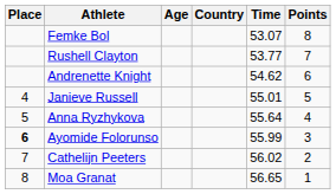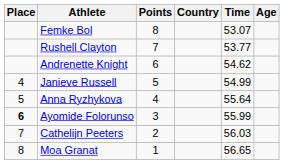columns swapped: Age <-> Points
Janieve Russell | Time: 55.01 -> 54.99
Cathelijn Peeters | Time: 56.02 -> 56.03
